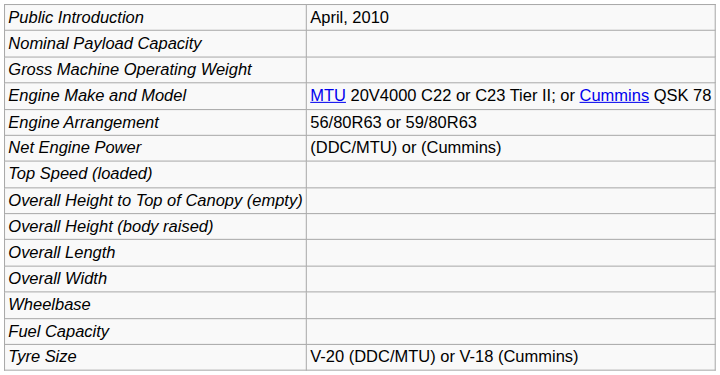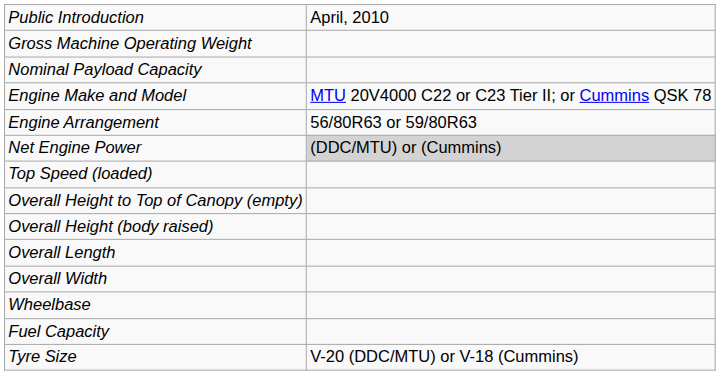rows swapped: Nominal Payload Capacity <-> Gross Machine Operating Weight
Net Engine Power | column 2: no background -> lightgrey background
